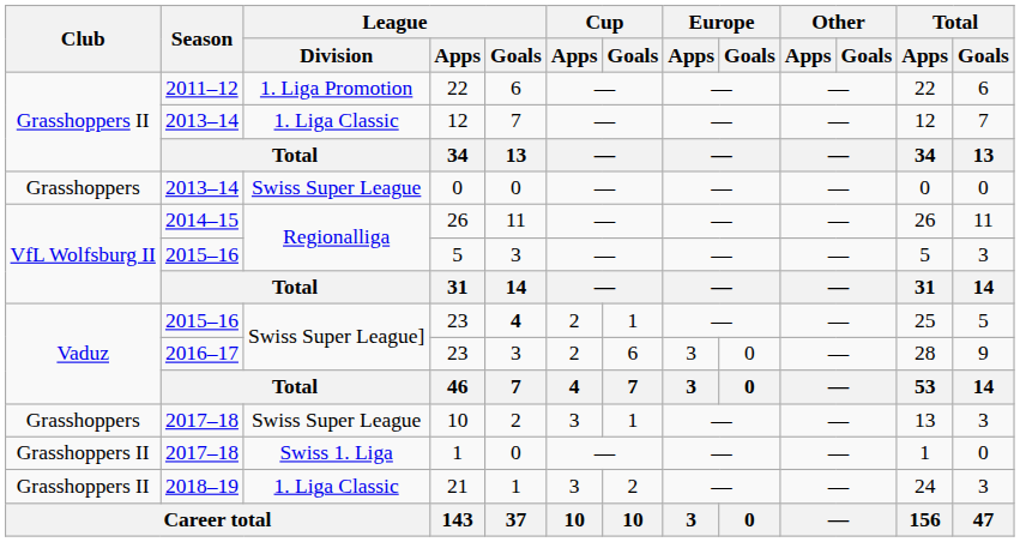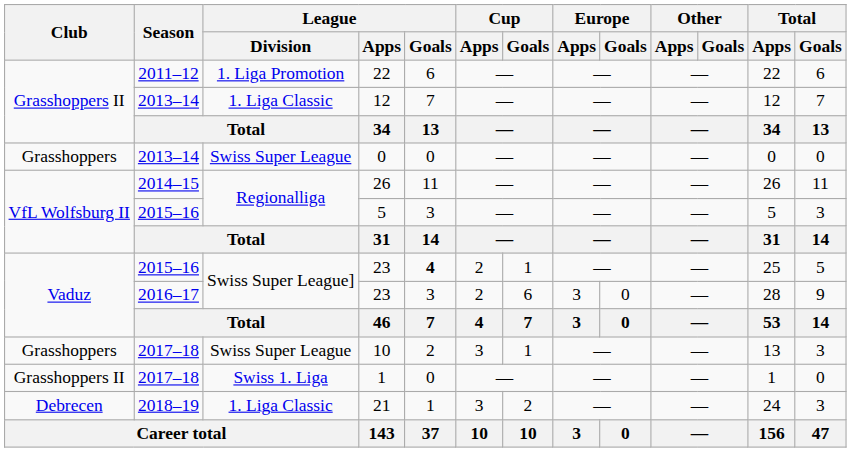21 | Club: Grasshoppers II -> Debrecen
